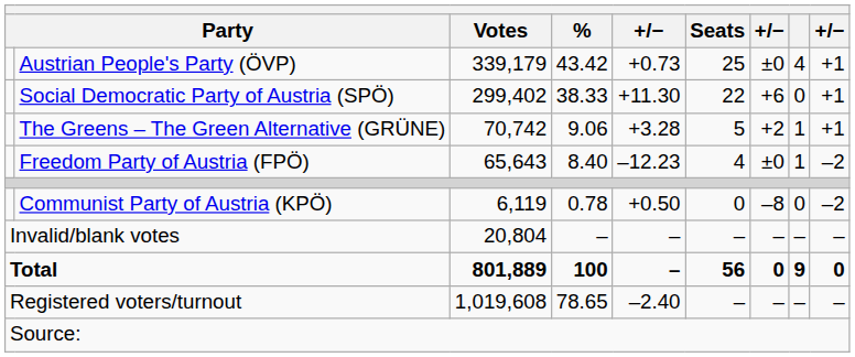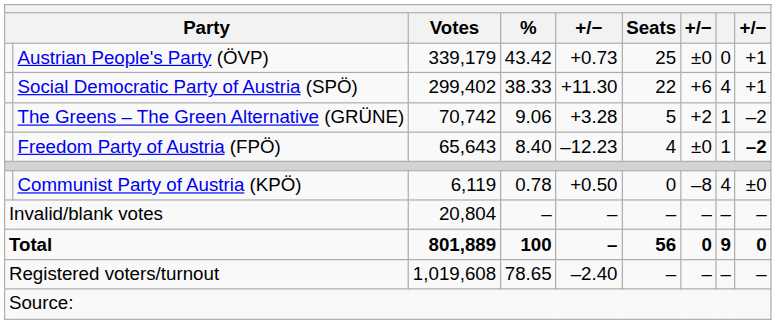Austrian People's Party (ÖVP) | column 8: 4 -> 0
Social Democratic Party of Austria (SPÖ) | column 8: 0 -> 4
The Greens – The Green Alternative (GRÜNE) | column 9: +1 -> –2
Freedom Party of Austria (FPÖ) | column 9: normal -> bold
Communist Party of Austria (KPÖ) | column 8: 0 -> 4
Communist Party of Austria (KPÖ) | column 9: –2 -> ±0
